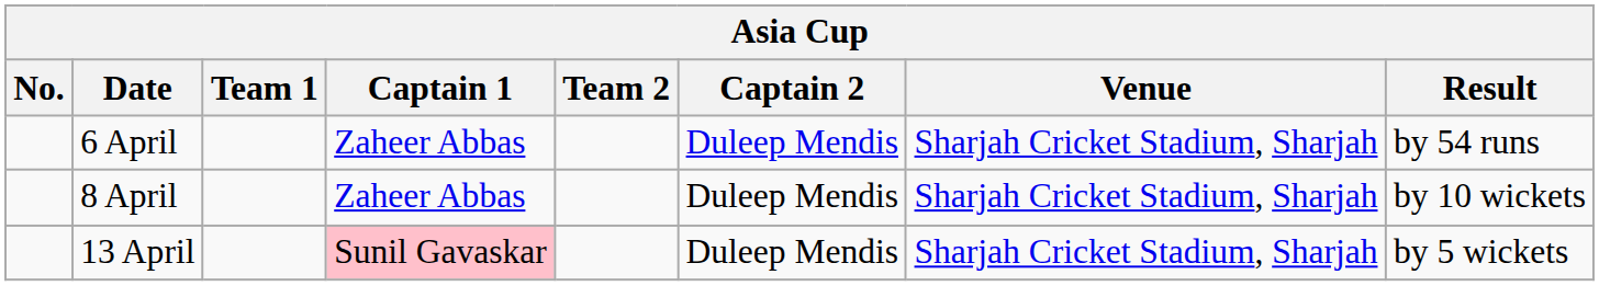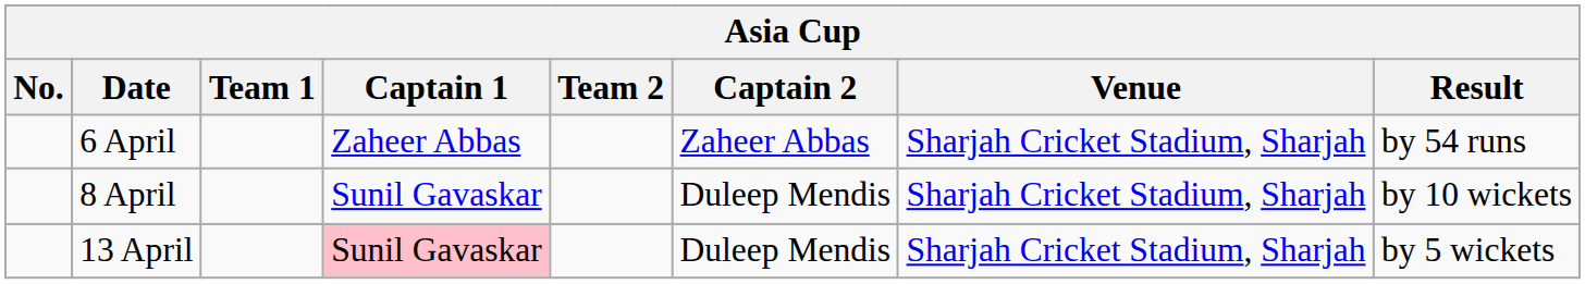6 April | Captain 2: Duleep Mendis -> Zaheer Abbas
8 April | Captain 1: Zaheer Abbas -> Sunil Gavaskar
